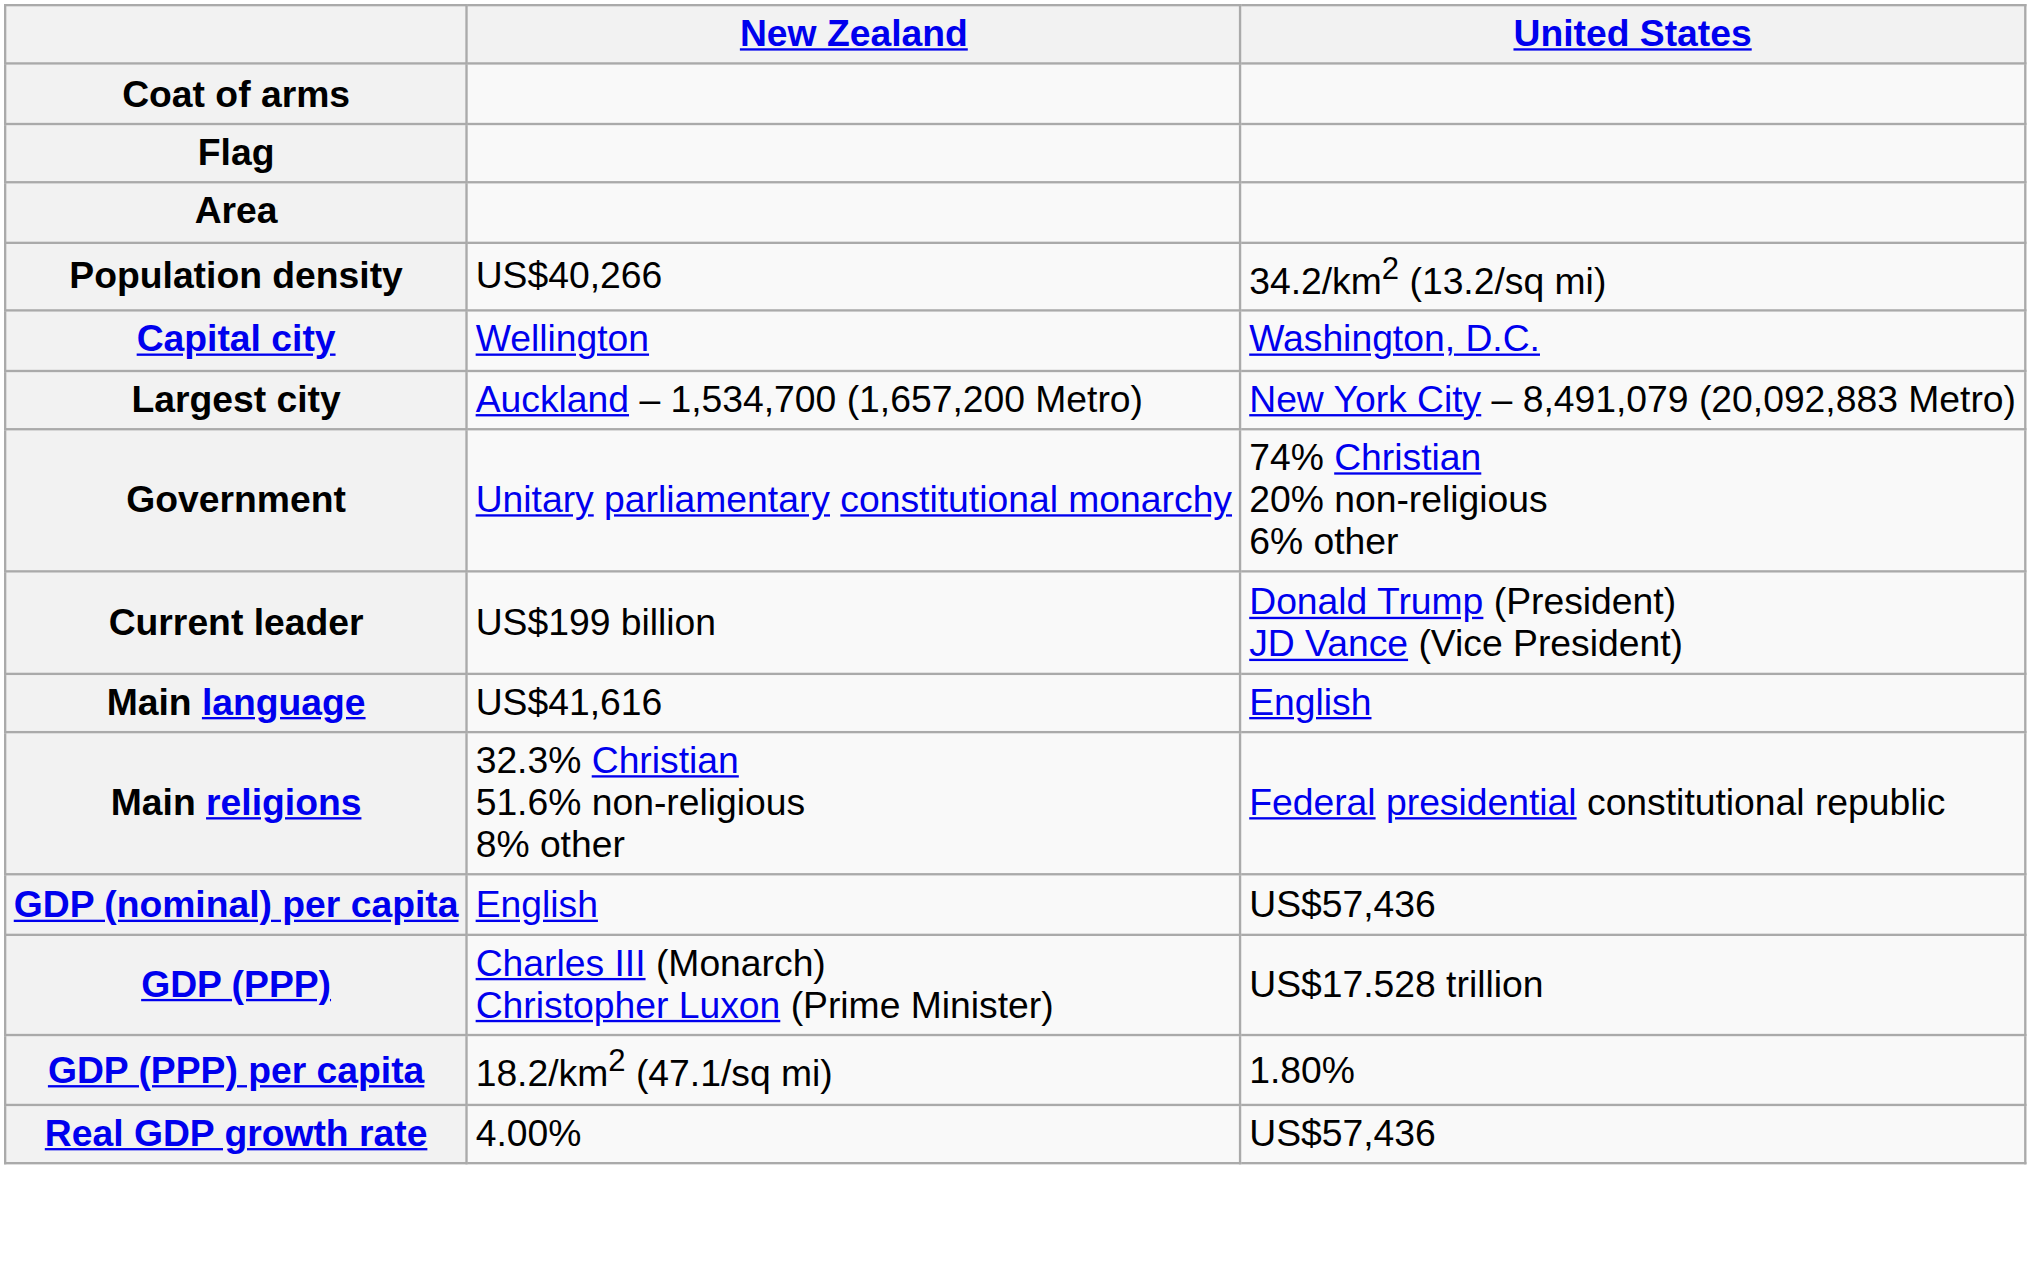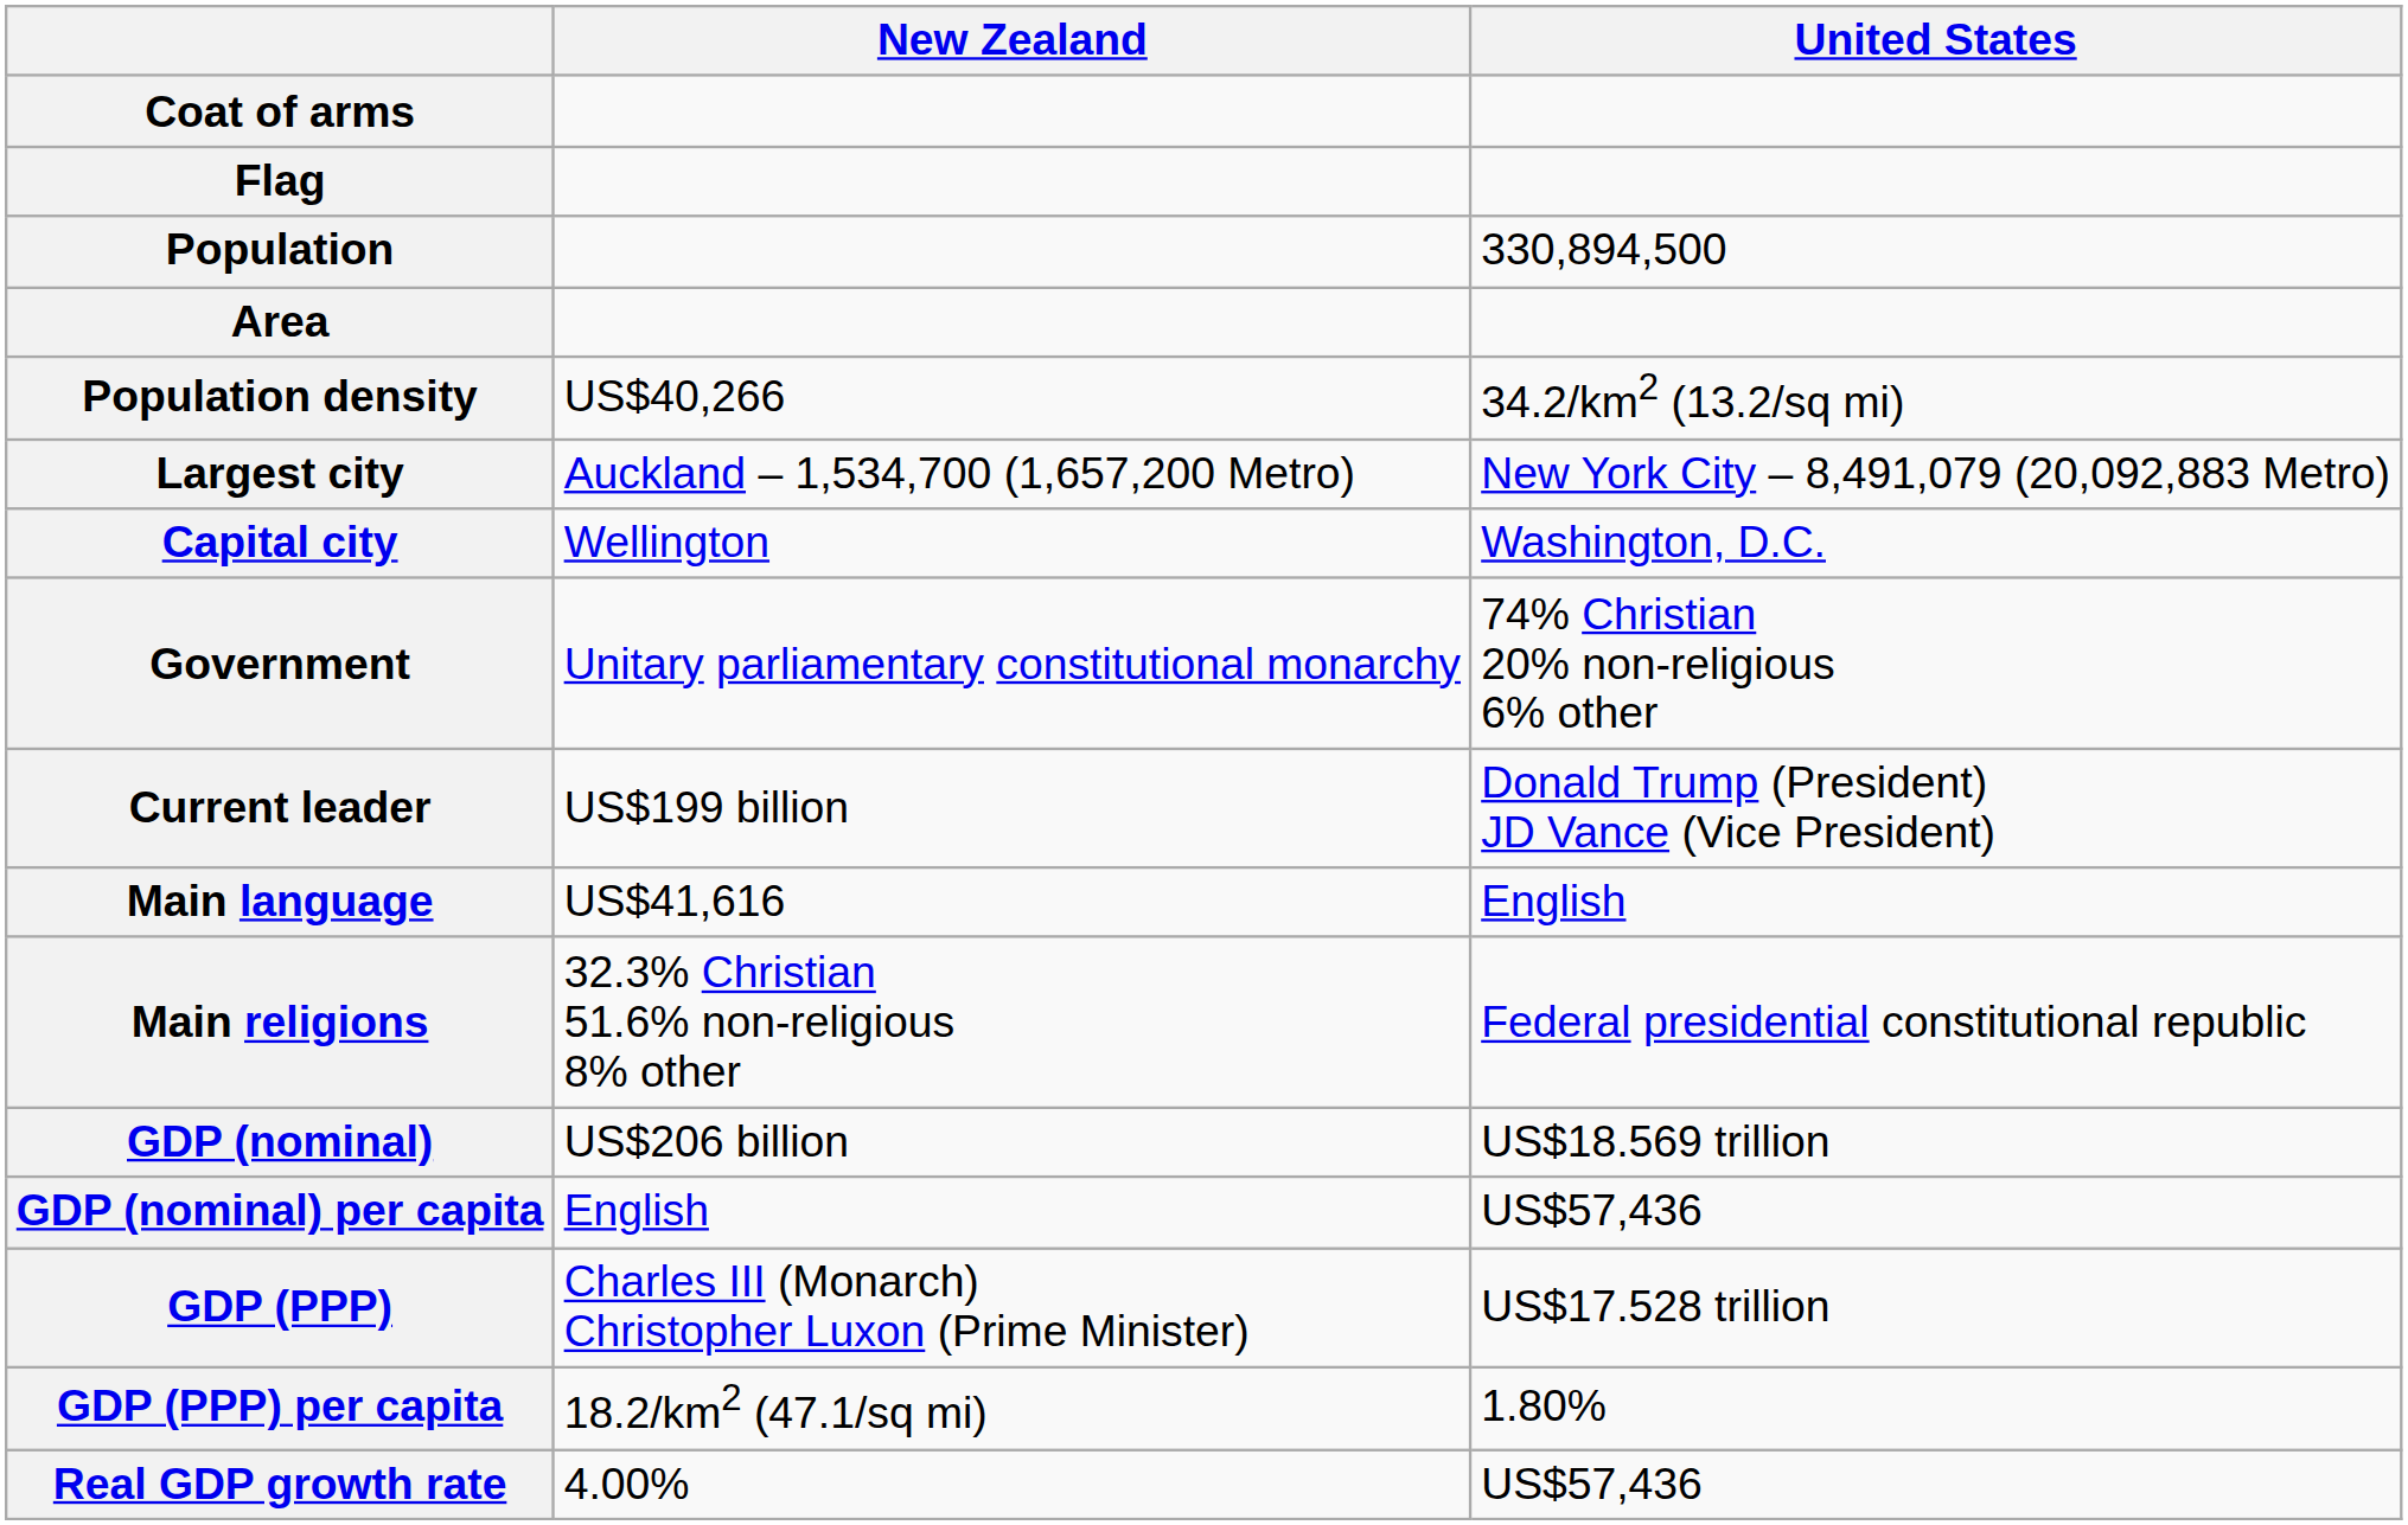+ row: Population | 330,894,500
rows swapped: Capital city <-> Largest city
+ row: GDP (nominal) | US$206 billion | US$18.569 trillion
